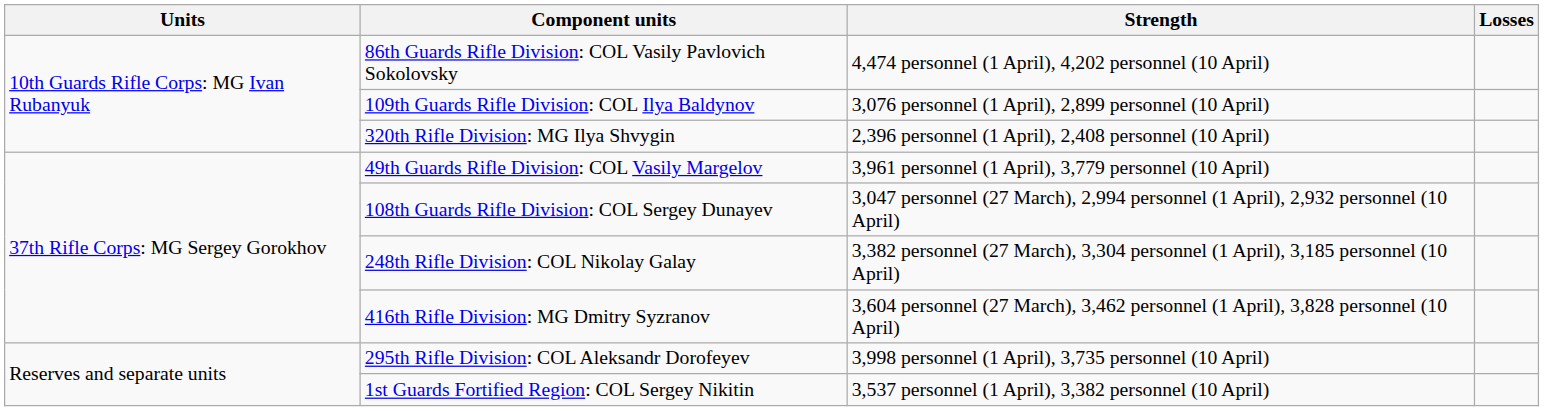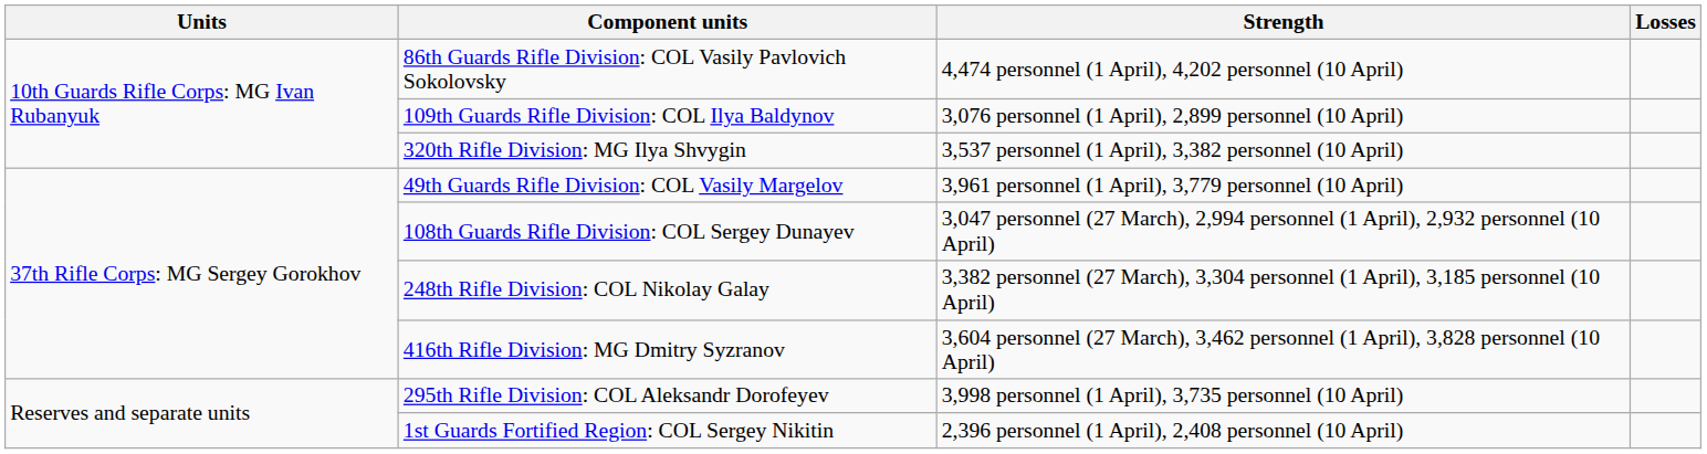320th Rifle Division: MG Ilya Shvygin | Strength: 2,396 personnel (1 April), 2,408 personnel (10 April) -> 3,537 personnel (1 April), 3,382 personnel (10 April)
1st Guards Fortified Region: COL Sergey Nikitin | Strength: 3,537 personnel (1 April), 3,382 personnel (10 April) -> 2,396 personnel (1 April), 2,408 personnel (10 April)
